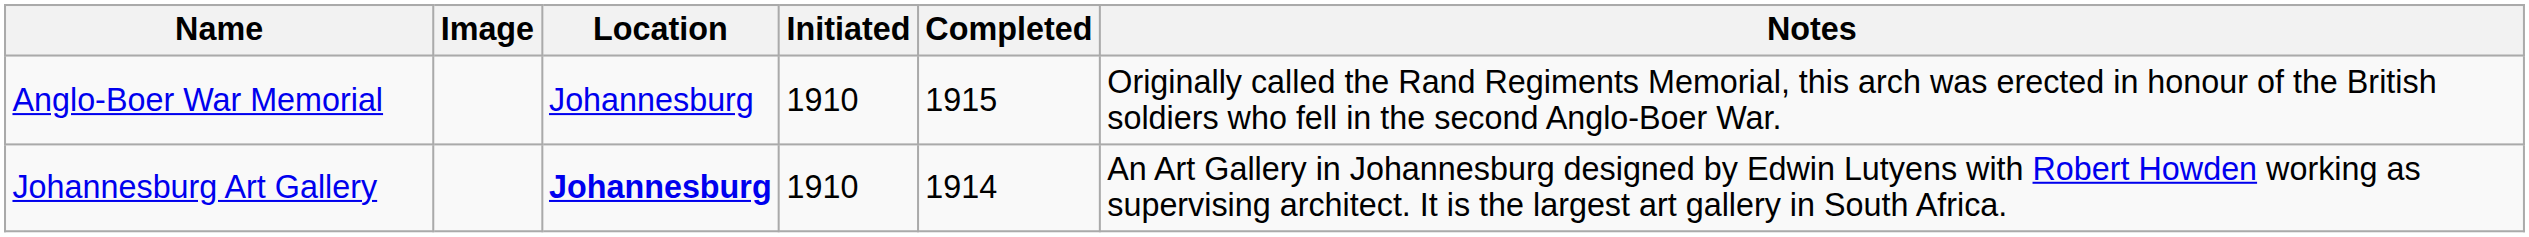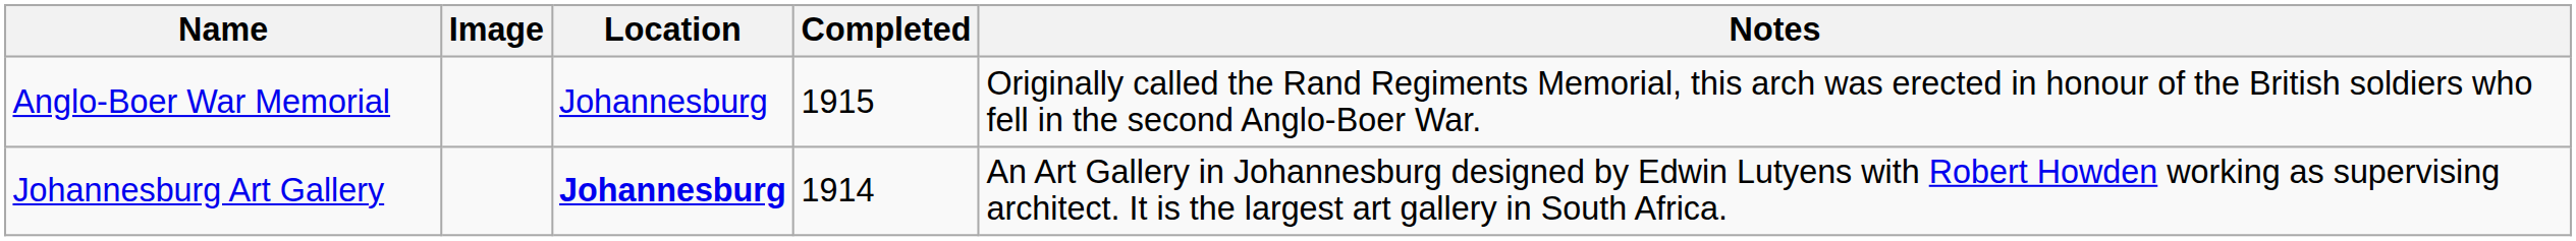- column: Initiated | 1910 | 1910
